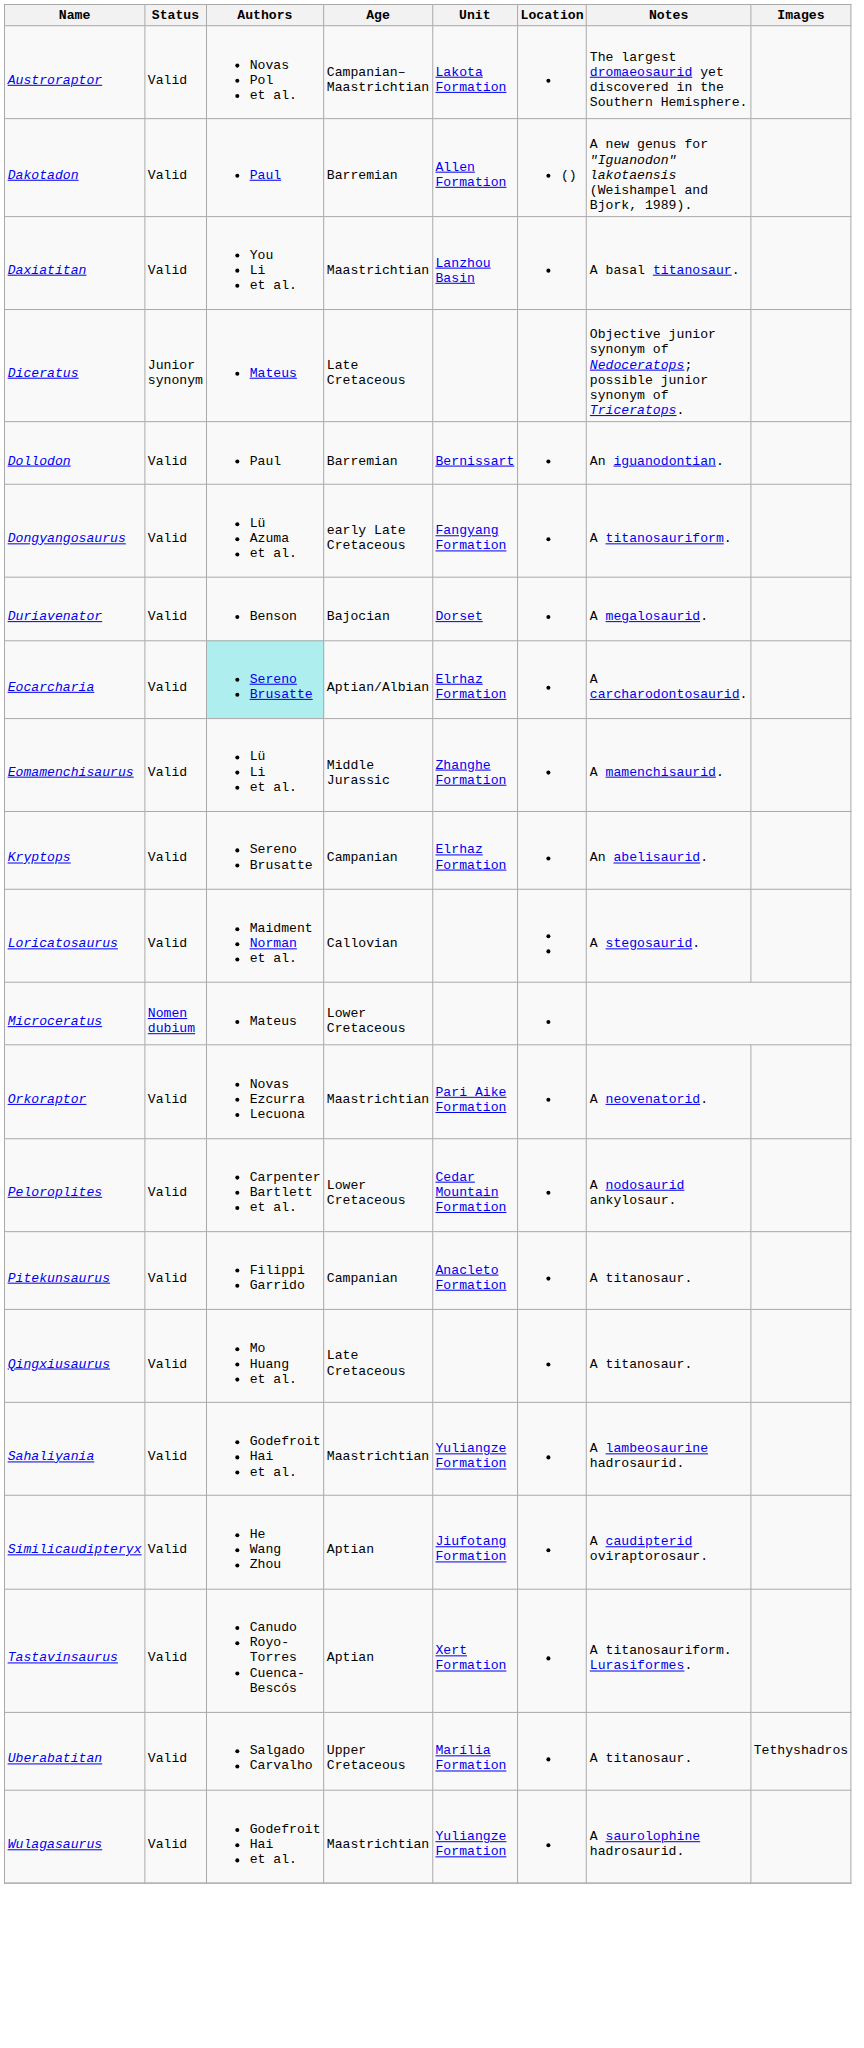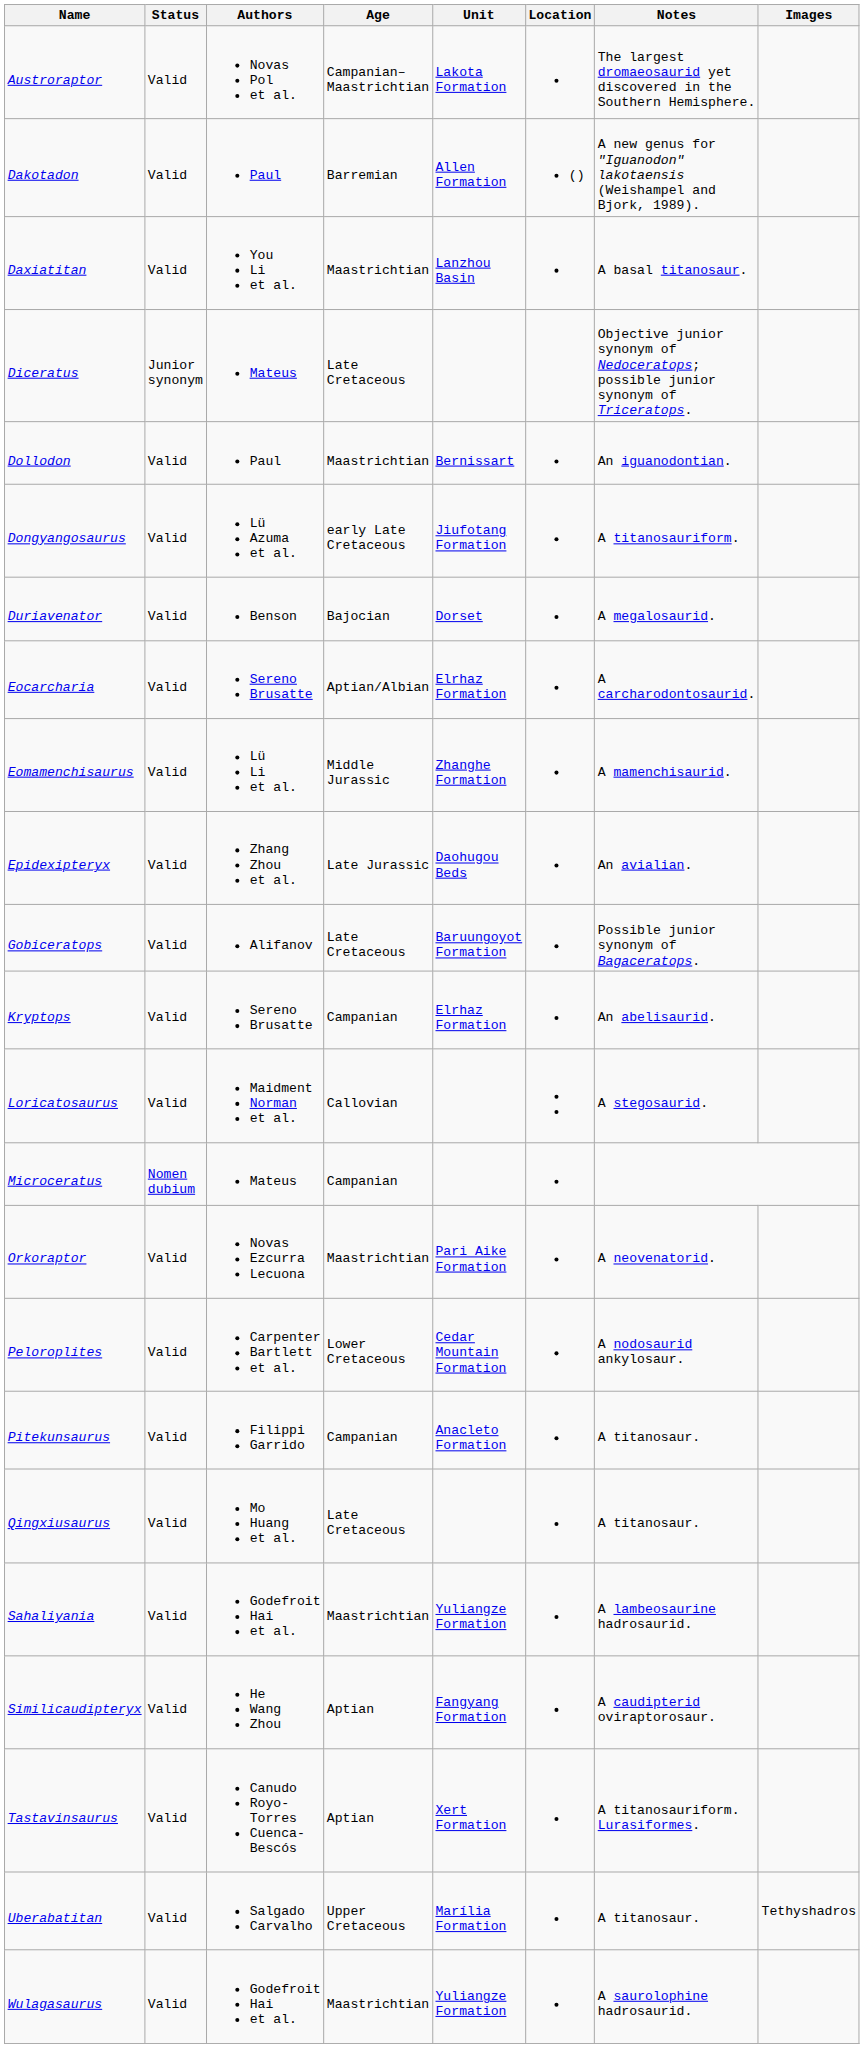Dollodon | Age: Barremian -> Maastrichtian
Dongyangosaurus | Unit: Fangyang Formation -> Jiufotang Formation
Eocarcharia | Authors: paleturquoise background -> no background
+ row: Epidexipteryx | Valid | Zhang Zhou et al. | Late Jurassic | Daohugou Beds | An avialian.
+ row: Gobiceratops | Valid | Alifanov | Late Cretaceous | Baruungoyot Formation | Possible junior synonym of Bagaceratops.
Microceratus | Age: Lower Cretaceous -> Campanian
Similicaudipteryx | Unit: Jiufotang Formation -> Fangyang Formation
